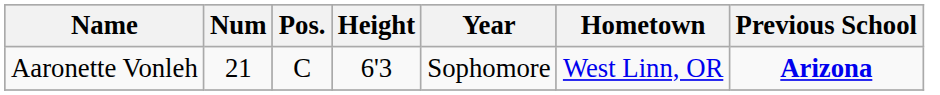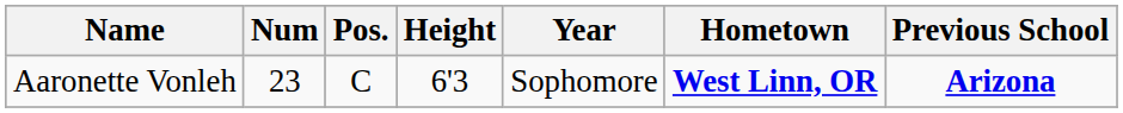Aaronette Vonleh | Num: 21 -> 23
Aaronette Vonleh | Hometown: normal -> bold
